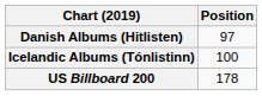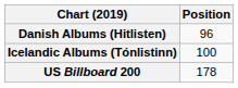Danish Albums (Hitlisten) | Position: 97 -> 96
